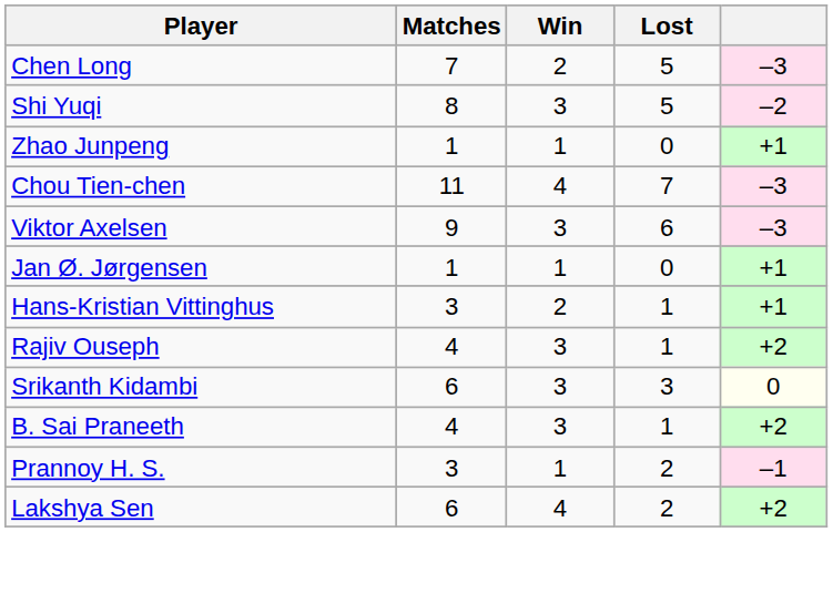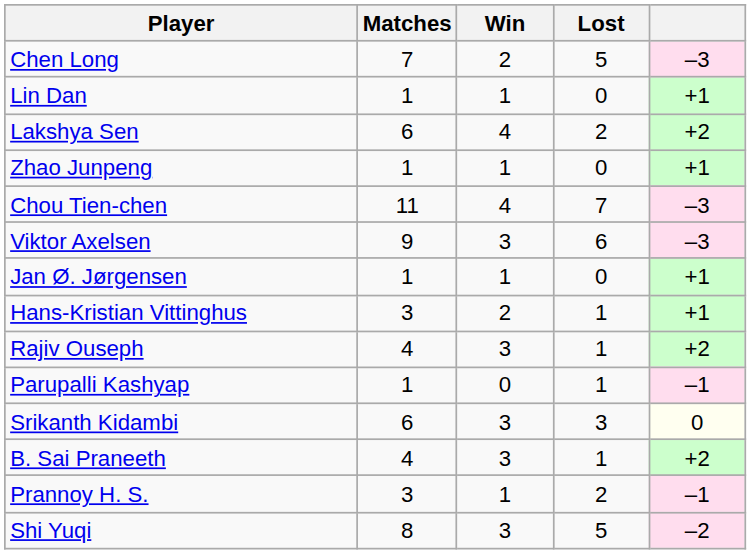+ row: Lin Dan | 1 | 1 | 0 | +1
rows swapped: Shi Yuqi <-> Lakshya Sen
+ row: Parupalli Kashyap | 1 | 0 | 1 | –1
